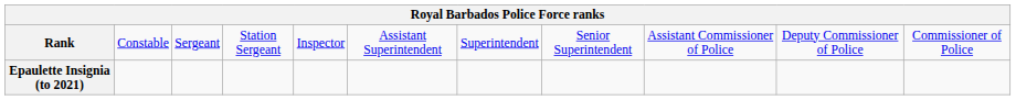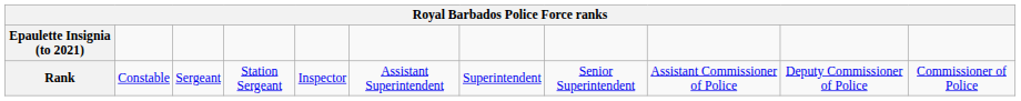rows swapped: Rank <-> Epaulette Insignia (to 2021)
